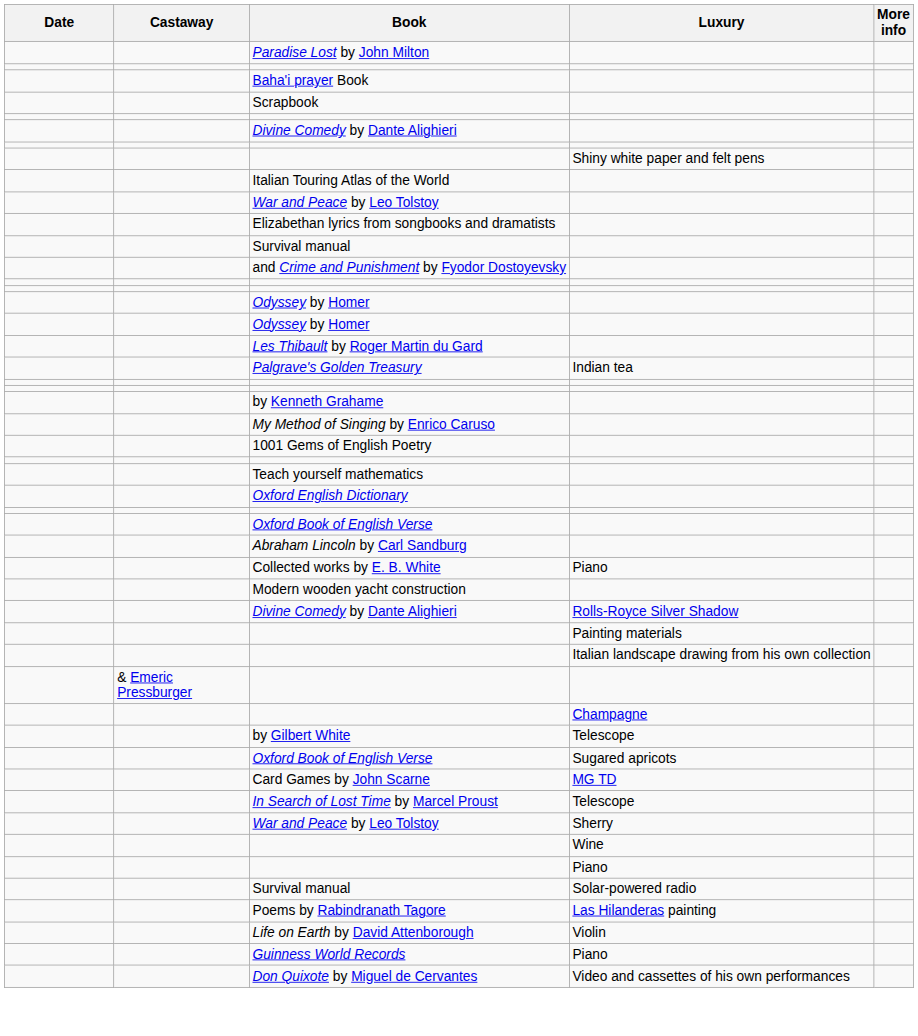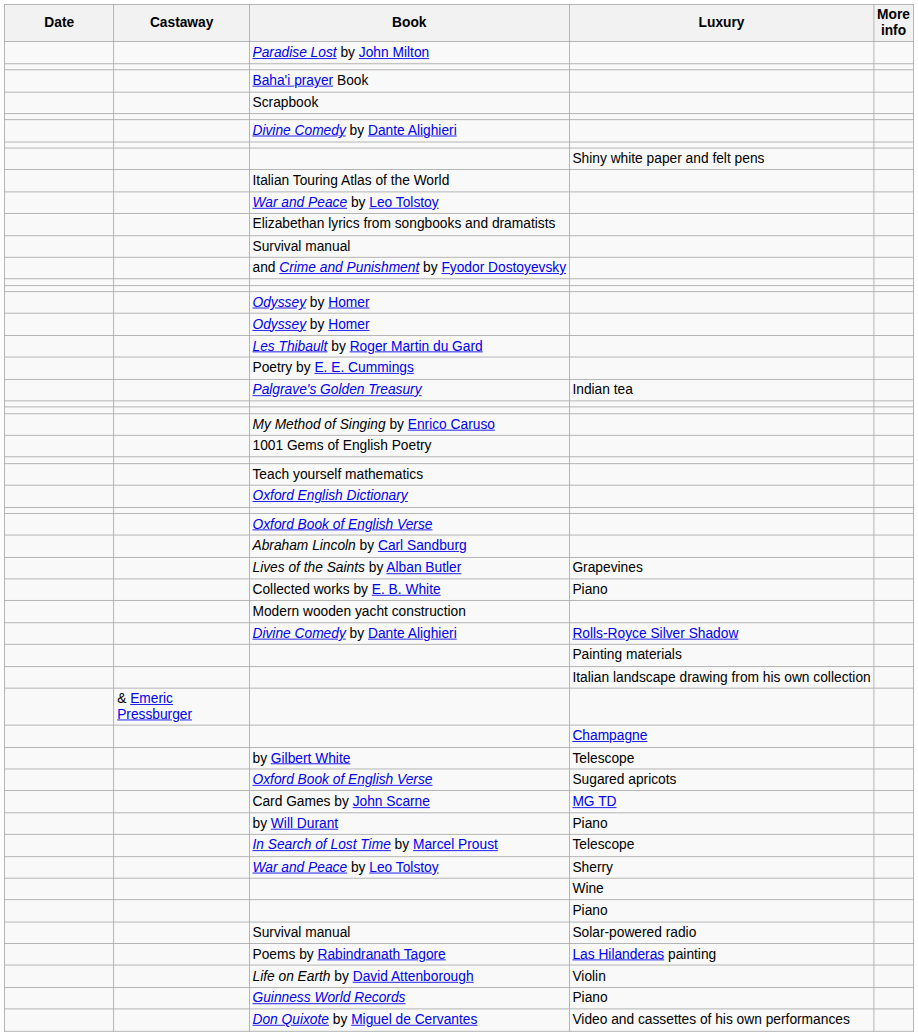+ row: Poetry by E. E. Cummings
- row: by Kenneth Grahame
+ row: Lives of the Saints by Alban Butler | Grapevines
+ row: by Will Durant | Piano
